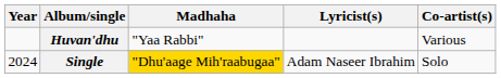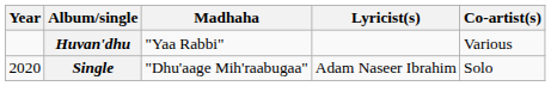Single | Year: 2024 -> 2020
Single | Madhaha: gold background -> no background
